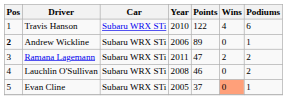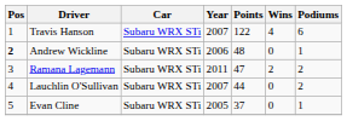Travis Hanson | Year: 2010 -> 2007
Andrew Wickline | Points: 89 -> 48
Lauchlin O'Sullivan | Year: 2008 -> 2007
Lauchlin O'Sullivan | Points: 46 -> 44
Evan Cline | Wins: lightsalmon background -> no background
